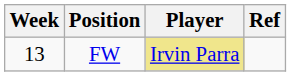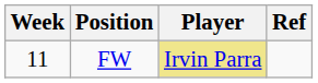FW | Week: 13 -> 11
